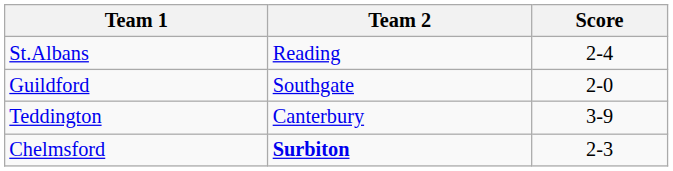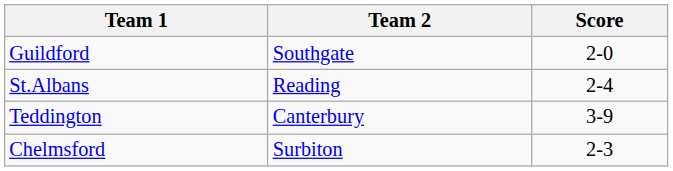rows swapped: St.Albans <-> Guildford
Chelmsford | Team 2: bold -> normal
